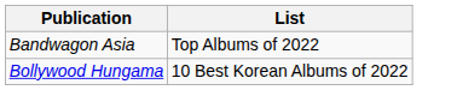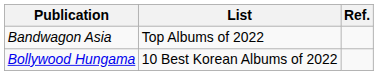+ column: Ref.
